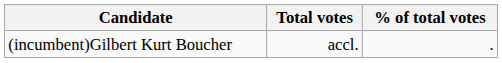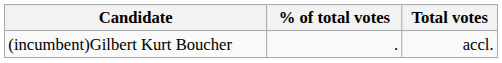columns swapped: Total votes <-> % of total votes
